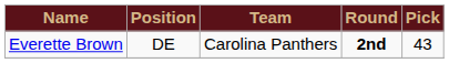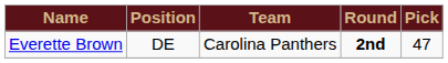Everette Brown | Pick: 43 -> 47
